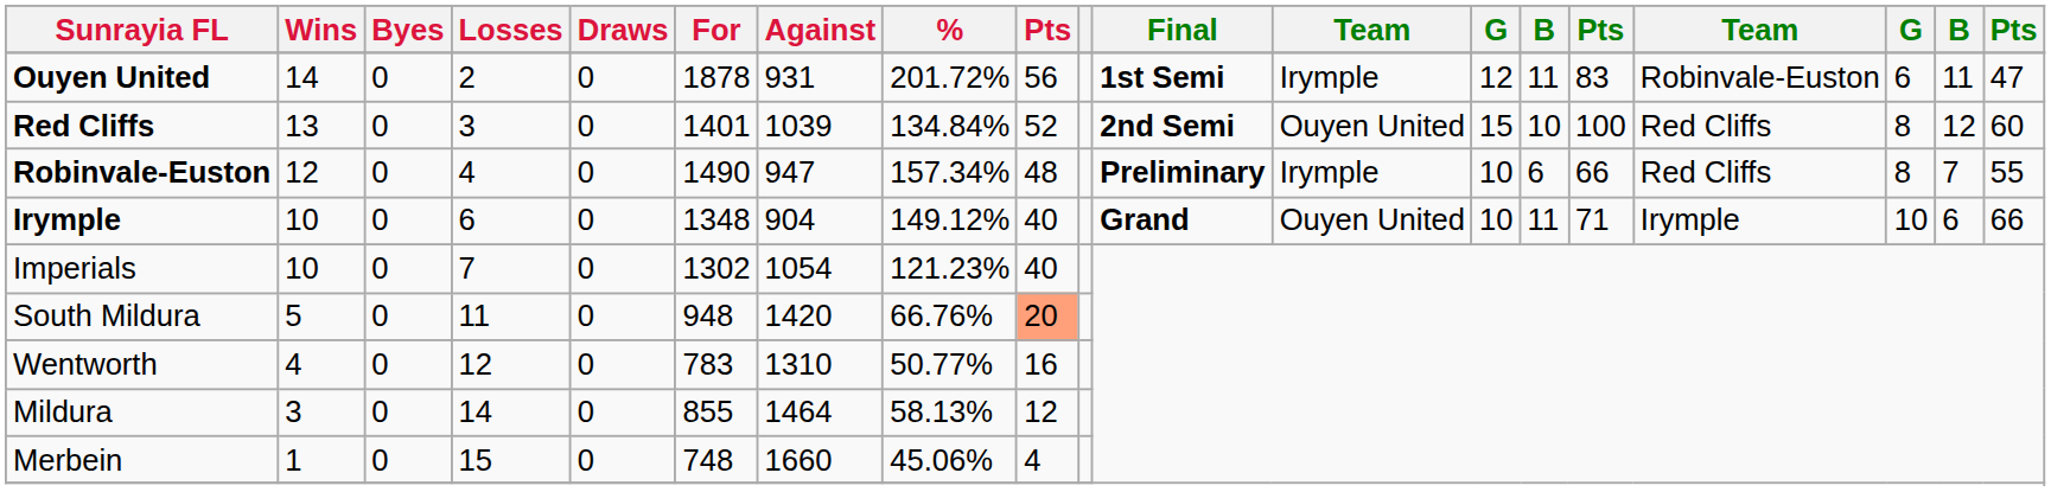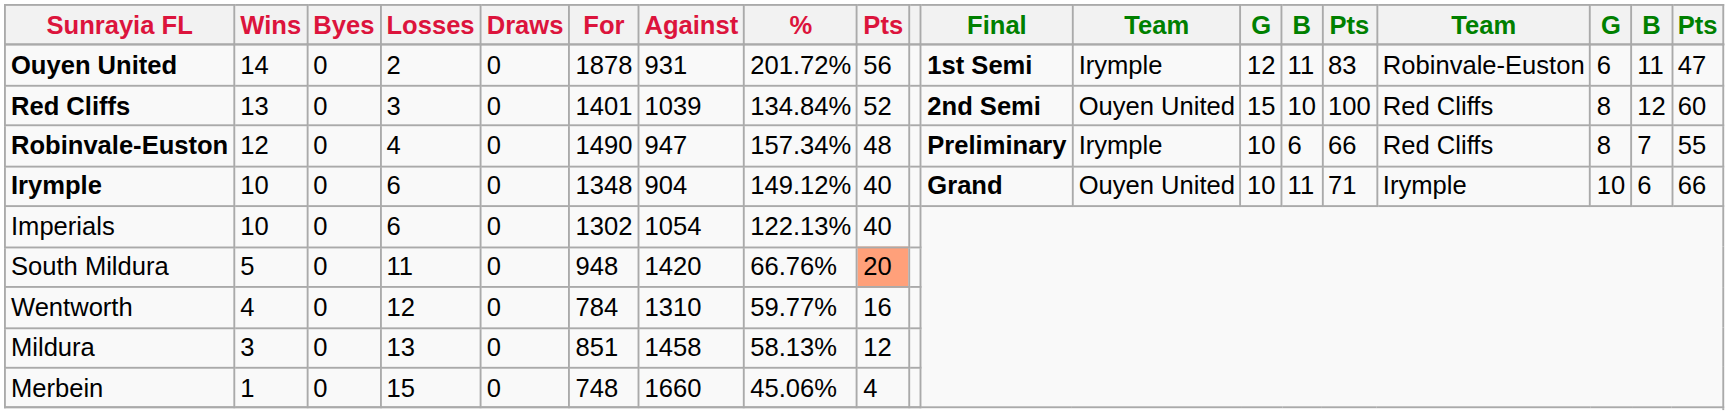Imperials | Losses: 7 -> 6
Imperials | %: 121.23% -> 122.13%
Wentworth | For: 783 -> 784
Wentworth | %: 50.77% -> 59.77%
Mildura | Losses: 14 -> 13
Mildura | For: 855 -> 851
Mildura | Against: 1464 -> 1458
